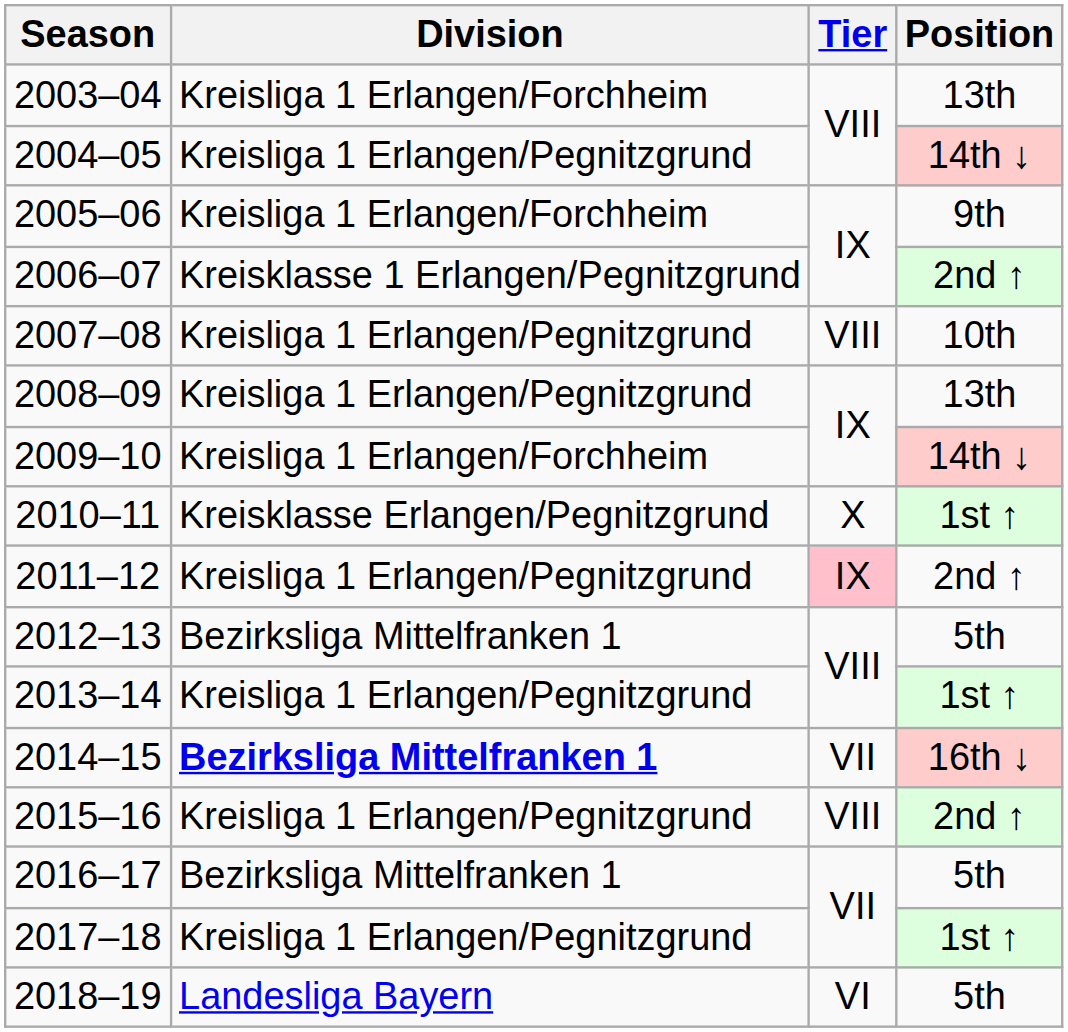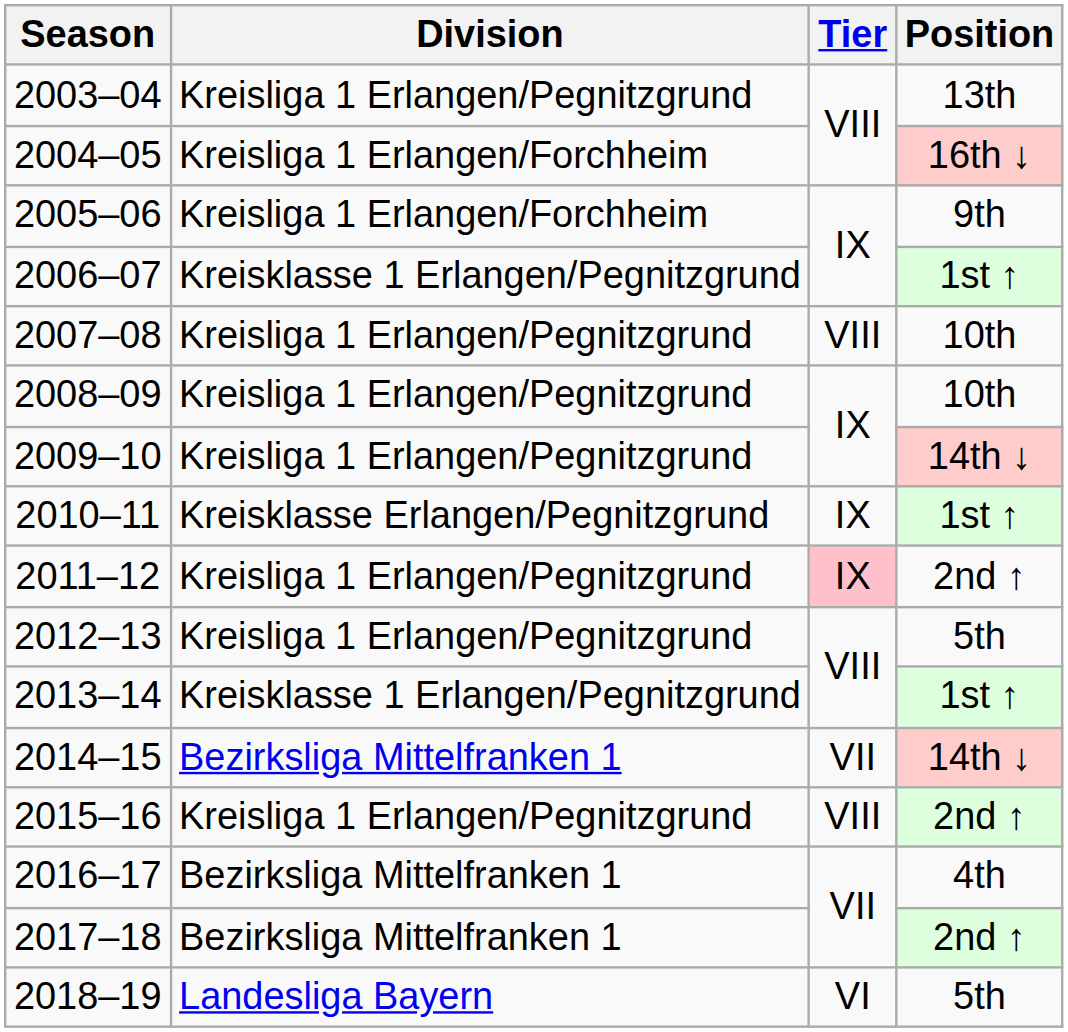2003–04 | Division: Kreisliga 1 Erlangen/Forchheim -> Kreisliga 1 Erlangen/Pegnitzgrund
2004–05 | Division: Kreisliga 1 Erlangen/Pegnitzgrund -> Kreisliga 1 Erlangen/Forchheim
2004–05 | Position: 14th ↓ -> 16th ↓
2006–07 | Position: 2nd ↑ -> 1st ↑
2008–09 | Position: 13th -> 10th
2009–10 | Division: Kreisliga 1 Erlangen/Forchheim -> Kreisliga 1 Erlangen/Pegnitzgrund
2010–11 | Tier: X -> IX
2012–13 | Division: Bezirksliga Mittelfranken 1 -> Kreisliga 1 Erlangen/Pegnitzgrund
2013–14 | Division: Kreisliga 1 Erlangen/Pegnitzgrund -> Kreisklasse 1 Erlangen/Pegnitzgrund
2014–15 | Division: bold -> normal
2014–15 | Position: 16th ↓ -> 14th ↓
2016–17 | Position: 5th -> 4th
2017–18 | Division: Kreisliga 1 Erlangen/Pegnitzgrund -> Bezirksliga Mittelfranken 1
2017–18 | Position: 1st ↑ -> 2nd ↑
